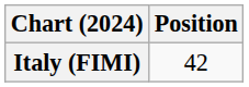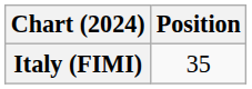Italy (FIMI) | Position: 42 -> 35
